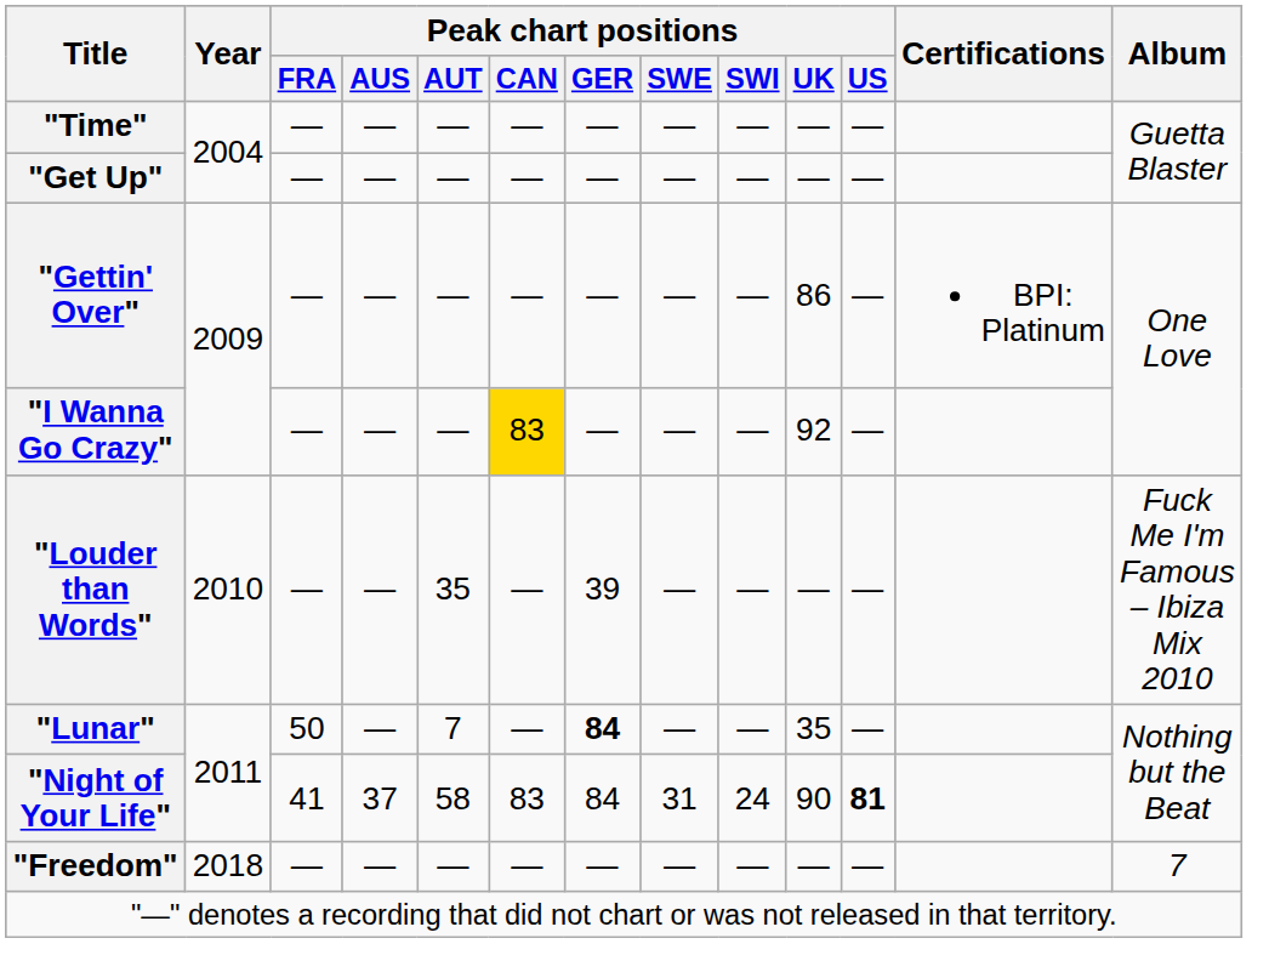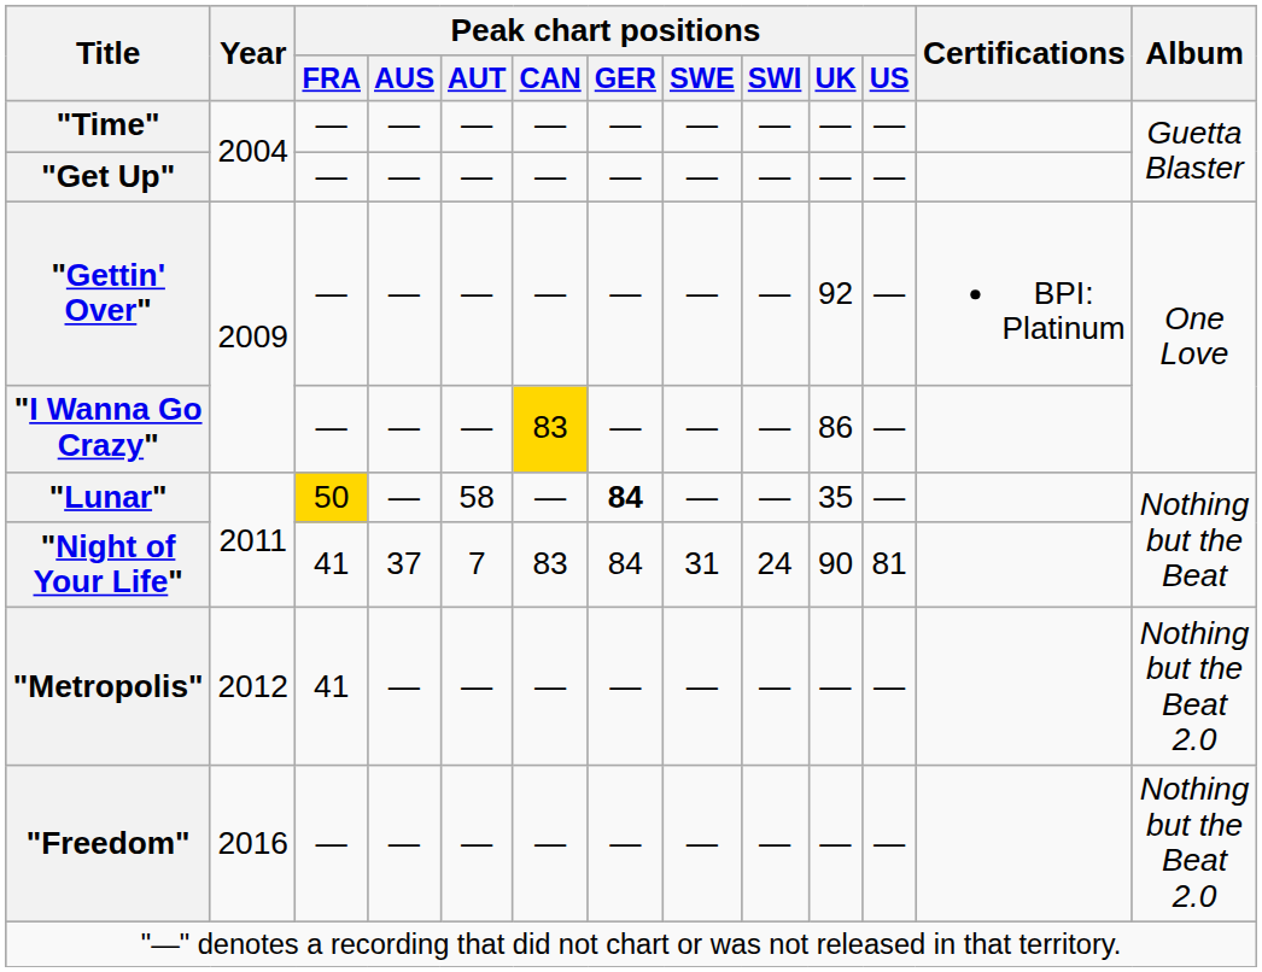"Gettin' Over" | Peak chart positions / UK: 86 -> 92
"I Wanna Go Crazy" | Peak chart positions / UK: 92 -> 86
- row: "Louder than Words" | 2010 | — | — | 35 | — | 39 | — | — | — | — | Fuck Me I'm Famous – Ibiza Mix 2010
"Lunar" | Peak chart positions / FRA: no background -> gold background
"Lunar" | Peak chart positions / AUT: 7 -> 58
"Night of Your Life" | Peak chart positions / AUT: 58 -> 7
"Night of Your Life" | Peak chart positions / US: bold -> normal
+ row: "Metropolis" | 2012 | 41 | — | — | — | — | — | — | — | — | Nothing but the Beat 2.0
"Freedom" | Year: 2018 -> 2016
"Freedom" | Album: 7 -> Nothing but the Beat 2.0
